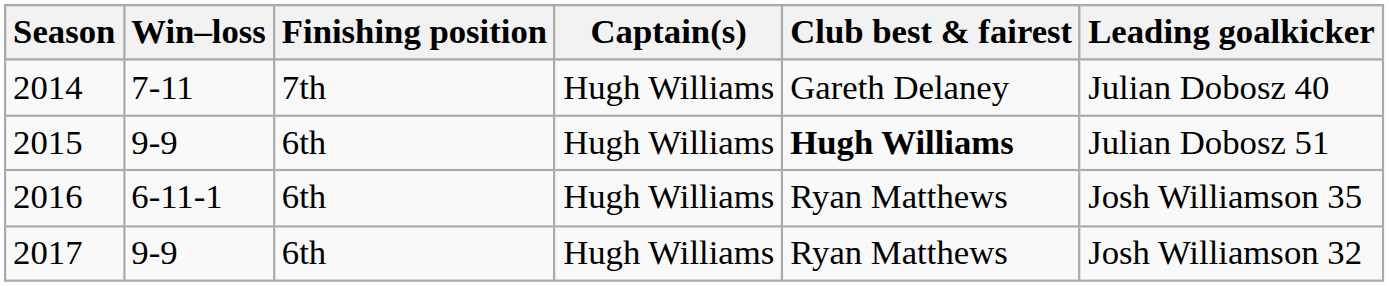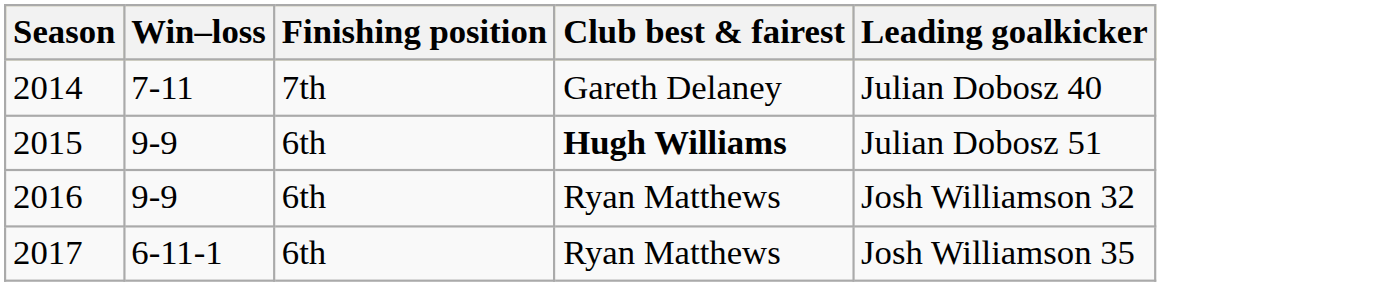- column: Captain(s) | Hugh Williams | Hugh Williams | Hugh Williams | Hugh Williams
2016 | Win–loss: 6-11-1 -> 9-9
2016 | Leading goalkicker: Josh Williamson 35 -> Josh Williamson 32
2017 | Win–loss: 9-9 -> 6-11-1
2017 | Leading goalkicker: Josh Williamson 32 -> Josh Williamson 35
